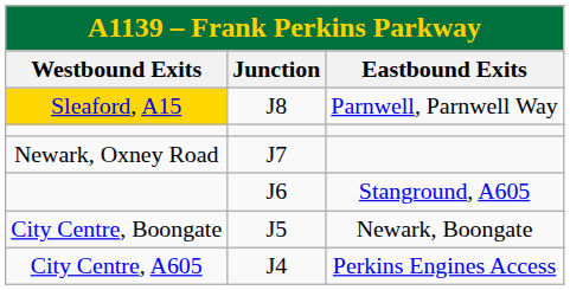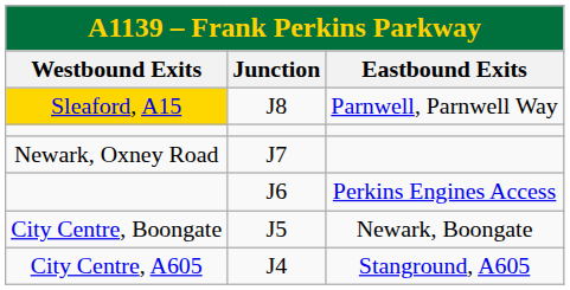J6 | Eastbound Exits: Stanground, A605 -> Perkins Engines Access
J4 | Eastbound Exits: Perkins Engines Access -> Stanground, A605
